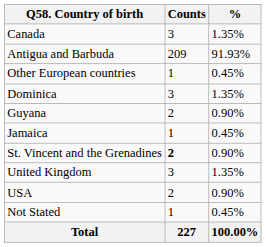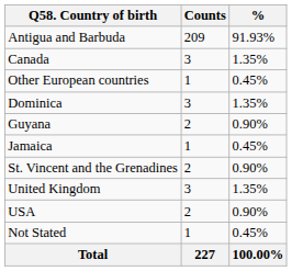rows swapped: Antigua and Barbuda <-> Canada
St. Vincent and the Grenadines | Counts: bold -> normal
